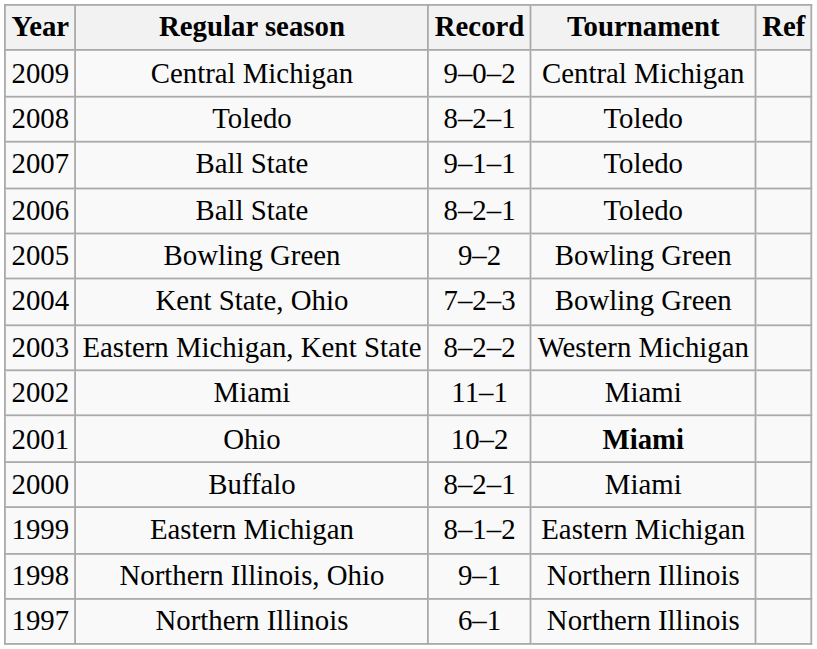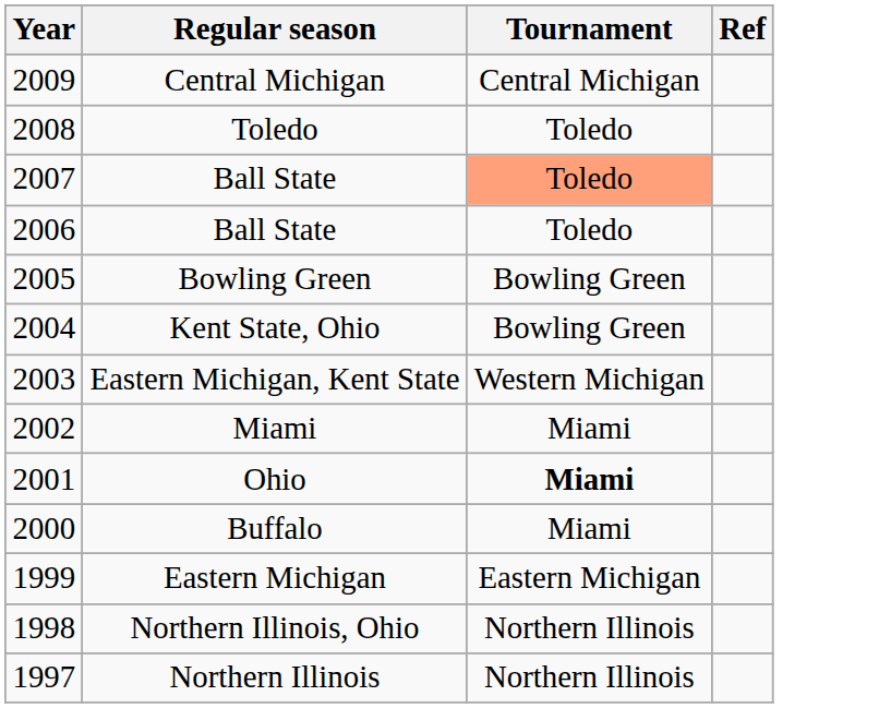- column: Record | 9–0–2 | 8–2–1 | 9–1–1 | 8–2–1 | 9–2 | 7–2–3 | 8–2–2 | 11–1 | 10–2 | 8–2–1 | 8–1–2 | 9–1 | 6–1
2007 / Ball State | Tournament: no background -> lightsalmon background
